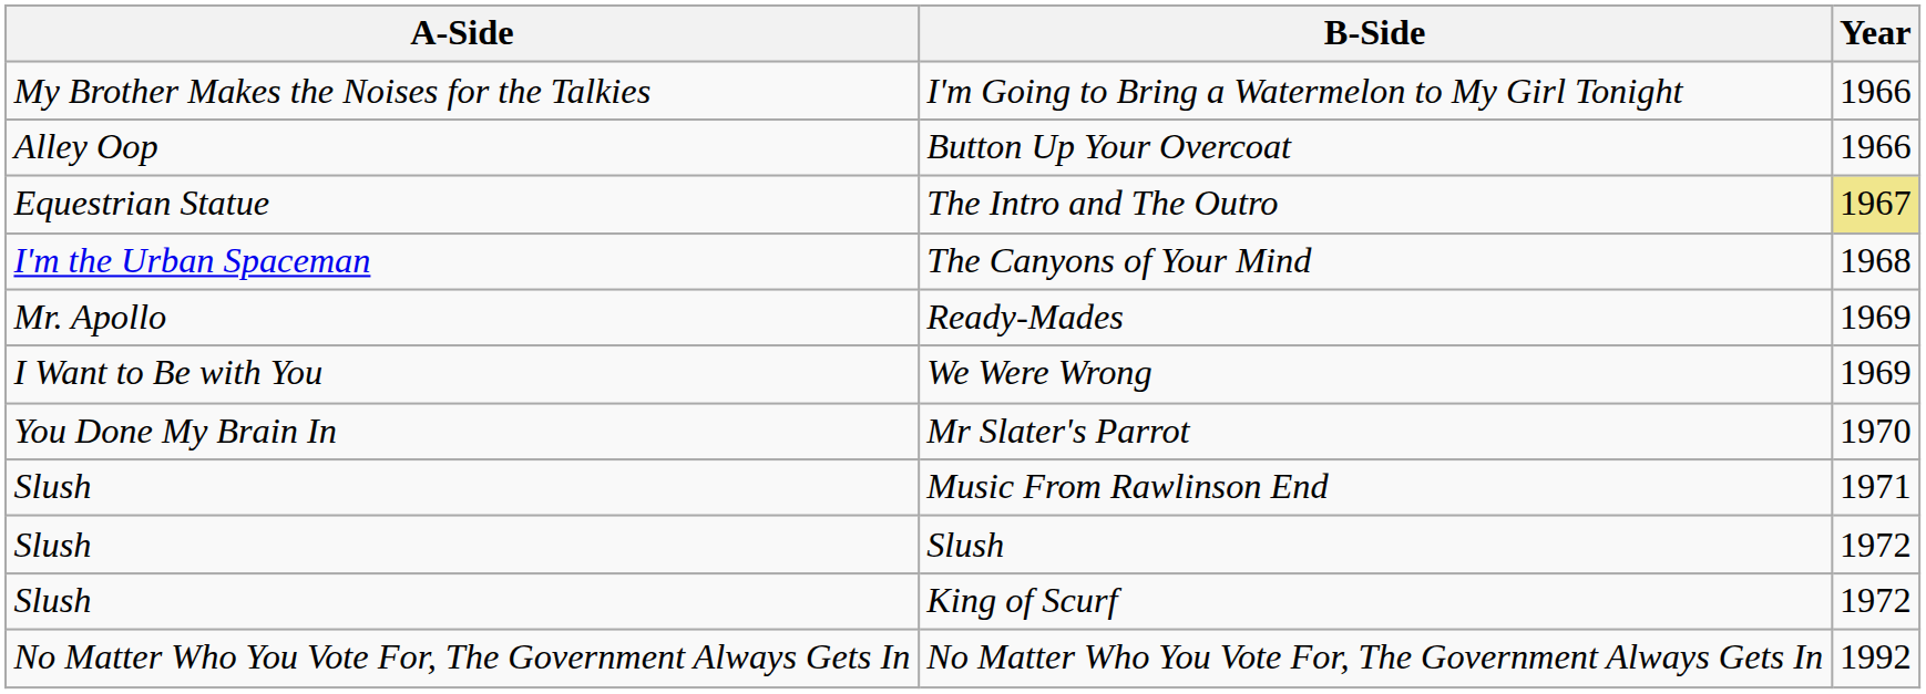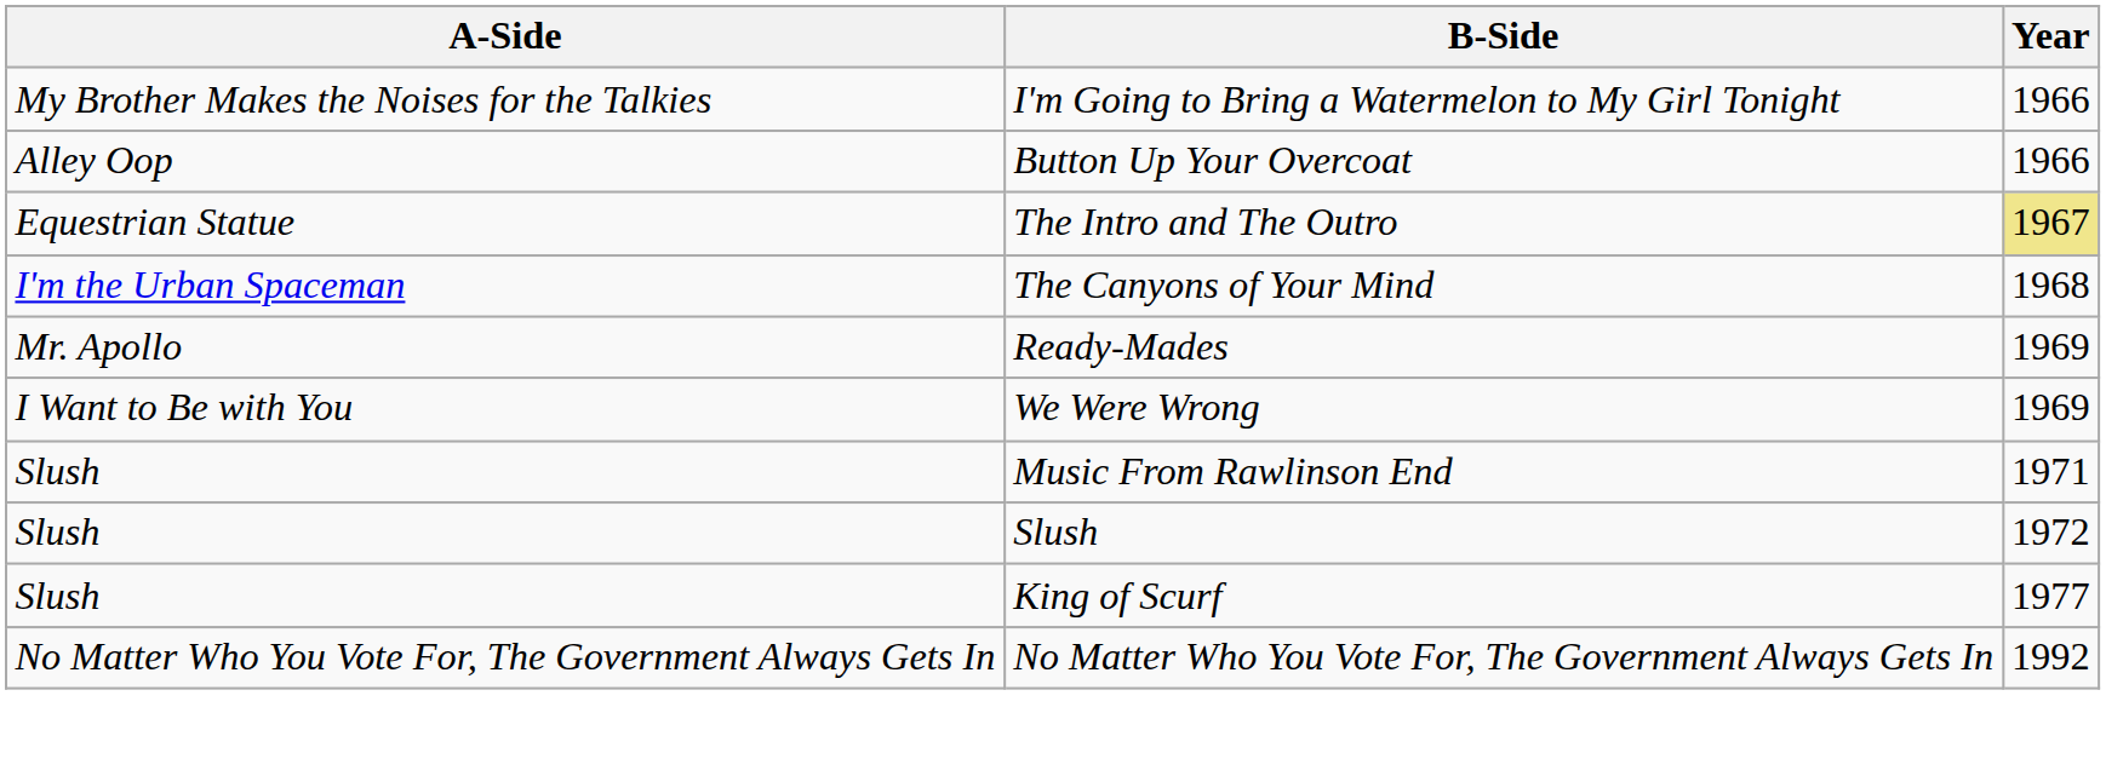- row: You Done My Brain In | Mr Slater's Parrot | 1970
King of Scurf | Year: 1972 -> 1977
